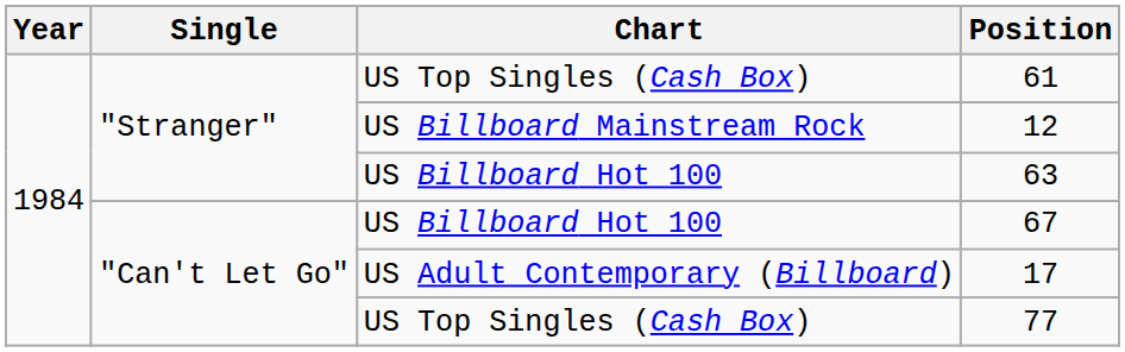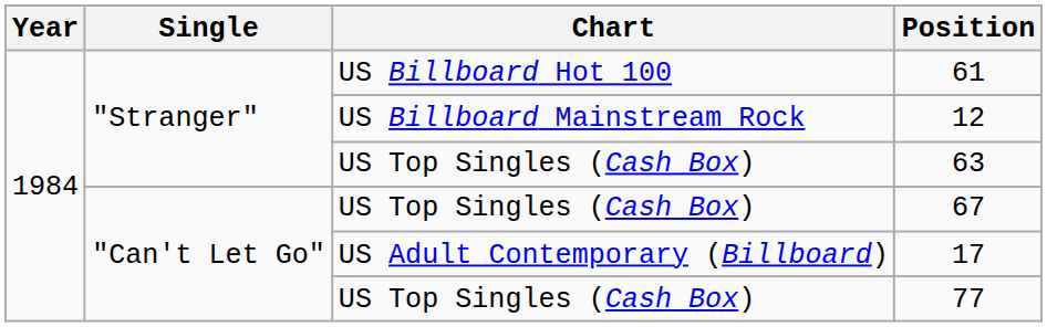61 | Chart: US Top Singles (Cash Box) -> US Billboard Hot 100
63 | Chart: US Billboard Hot 100 -> US Top Singles (Cash Box)
67 | Chart: US Billboard Hot 100 -> US Top Singles (Cash Box)
